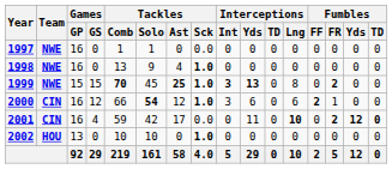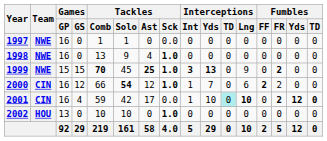1999 | Interceptions / Lng: 8 -> 9
2000 | Interceptions / Int: 3 -> 1
2000 | Interceptions / Yds: 6 -> 7
2000 | Fumbles / FR: 1 -> 2
2001 | Interceptions / Int: 0 -> 1
2001 | Interceptions / Yds: 11 -> 10
2001 | Interceptions / TD: no background -> paleturquoise background
